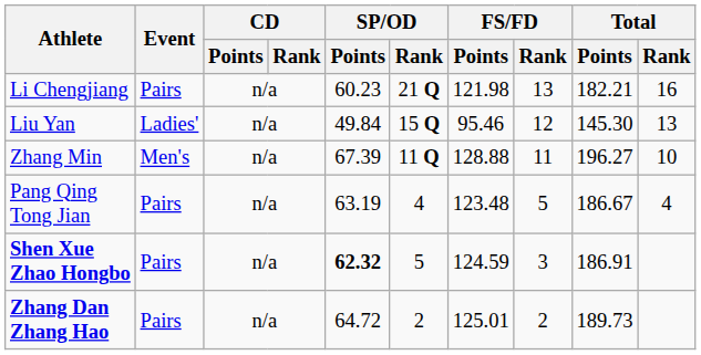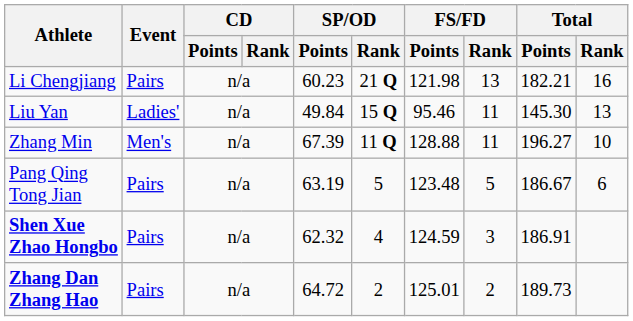Liu Yan | FS/FD / Rank: 12 -> 11
Pang Qing Tong Jian | SP/OD / Rank: 4 -> 5
Pang Qing Tong Jian | Total / Rank: 4 -> 6
Shen Xue Zhao Hongbo | SP/OD / Points: bold -> normal
Shen Xue Zhao Hongbo | SP/OD / Rank: 5 -> 4
